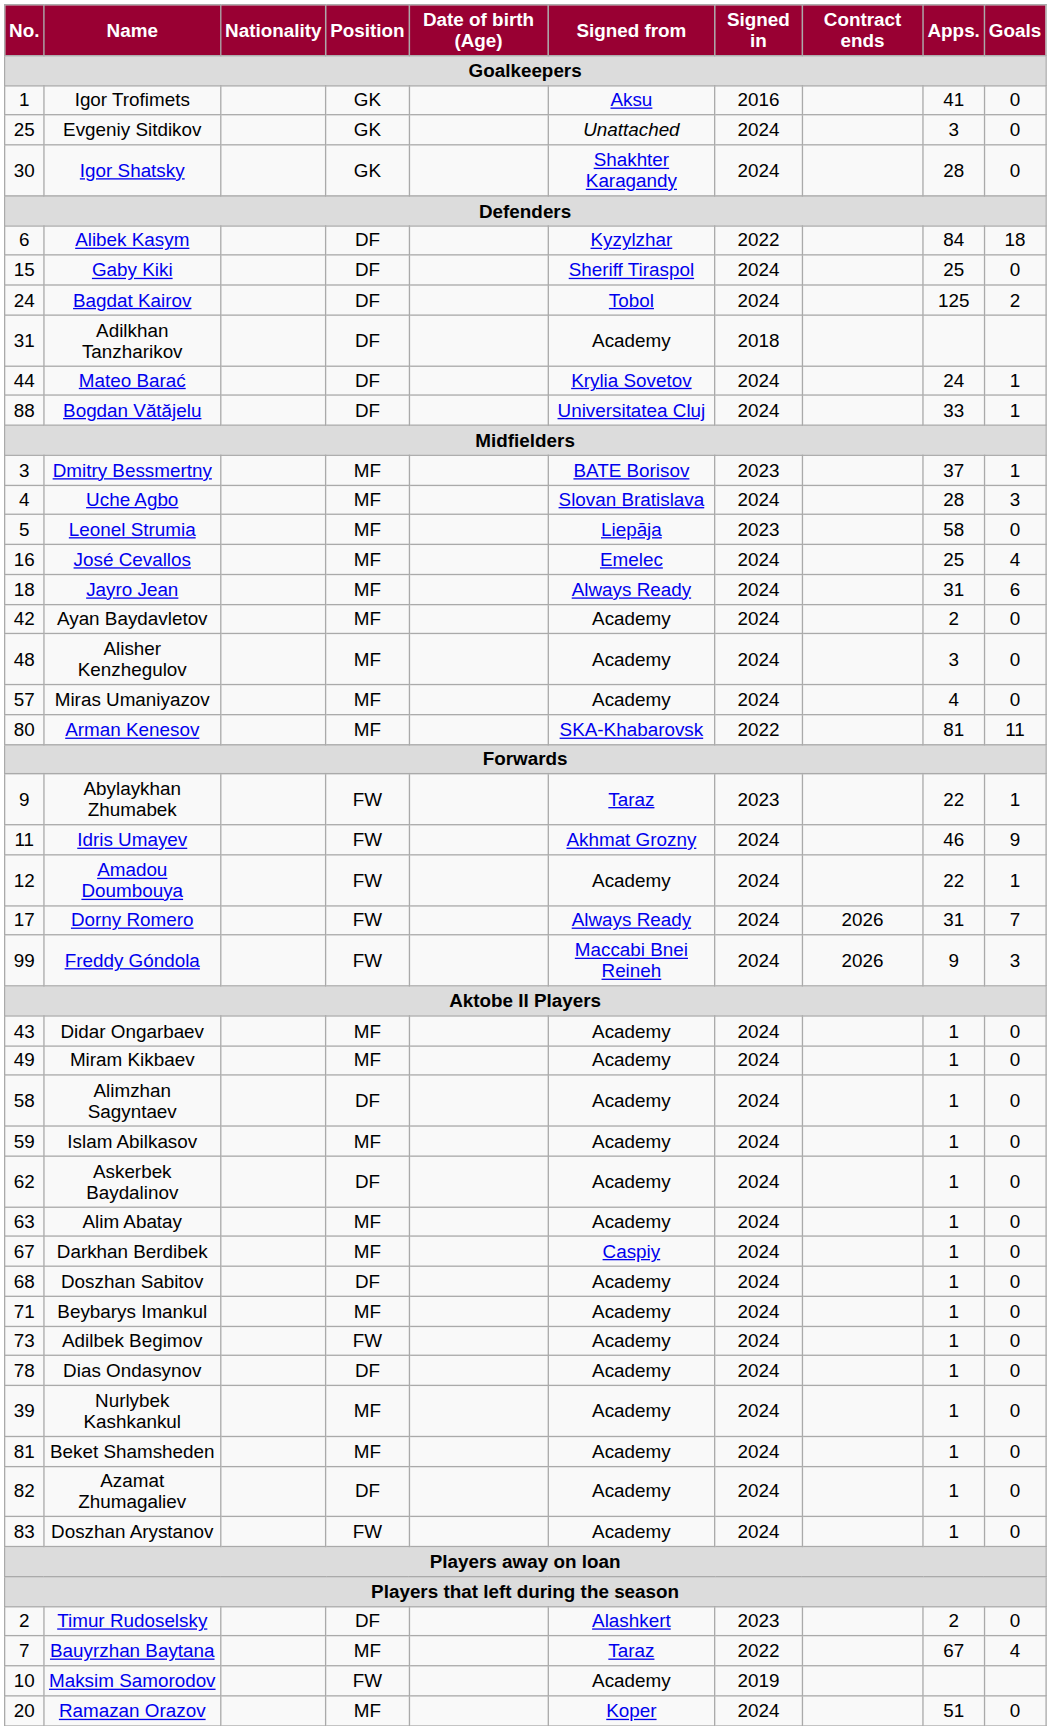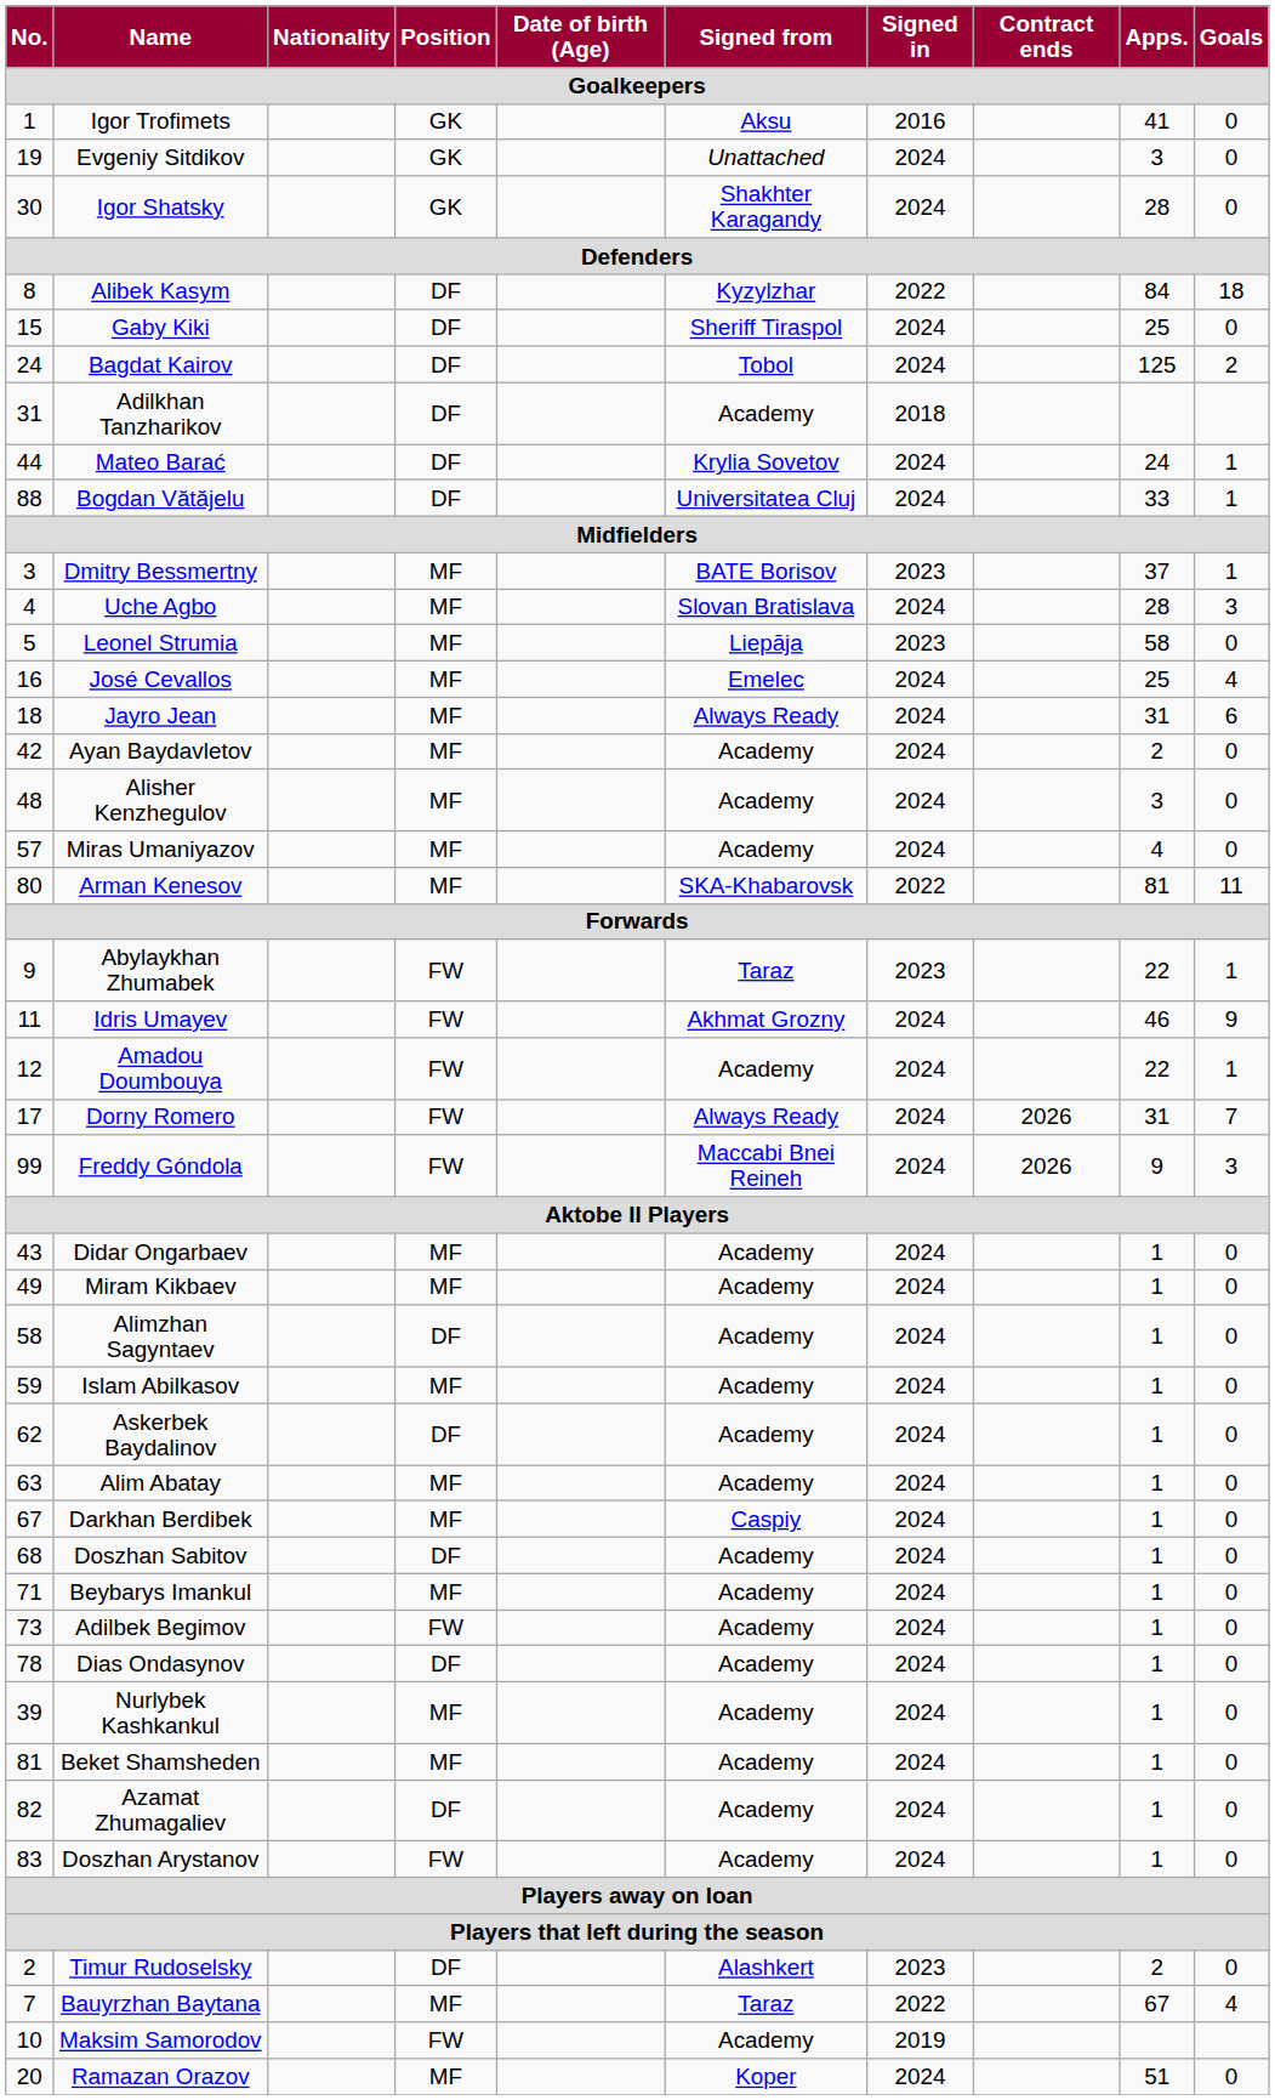Evgeniy Sitdikov | No.: 25 -> 19
Alibek Kasym | No.: 6 -> 8
